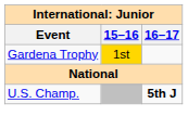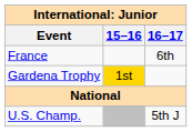+ row: France | 6th
U.S. Champ. | 16–17: bold -> normal
